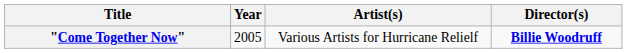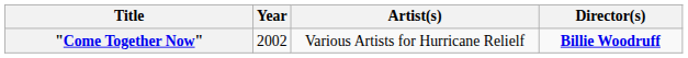"Come Together Now" | Year: 2005 -> 2002
